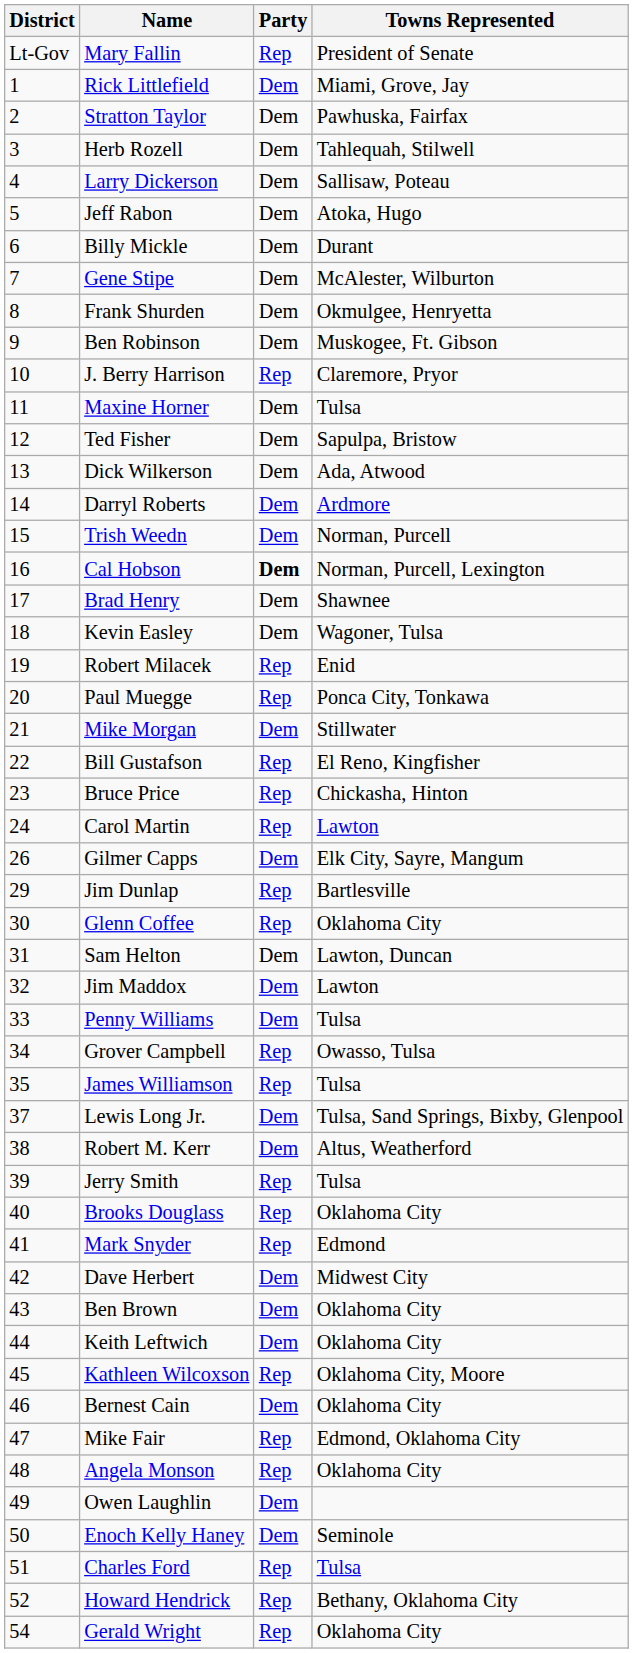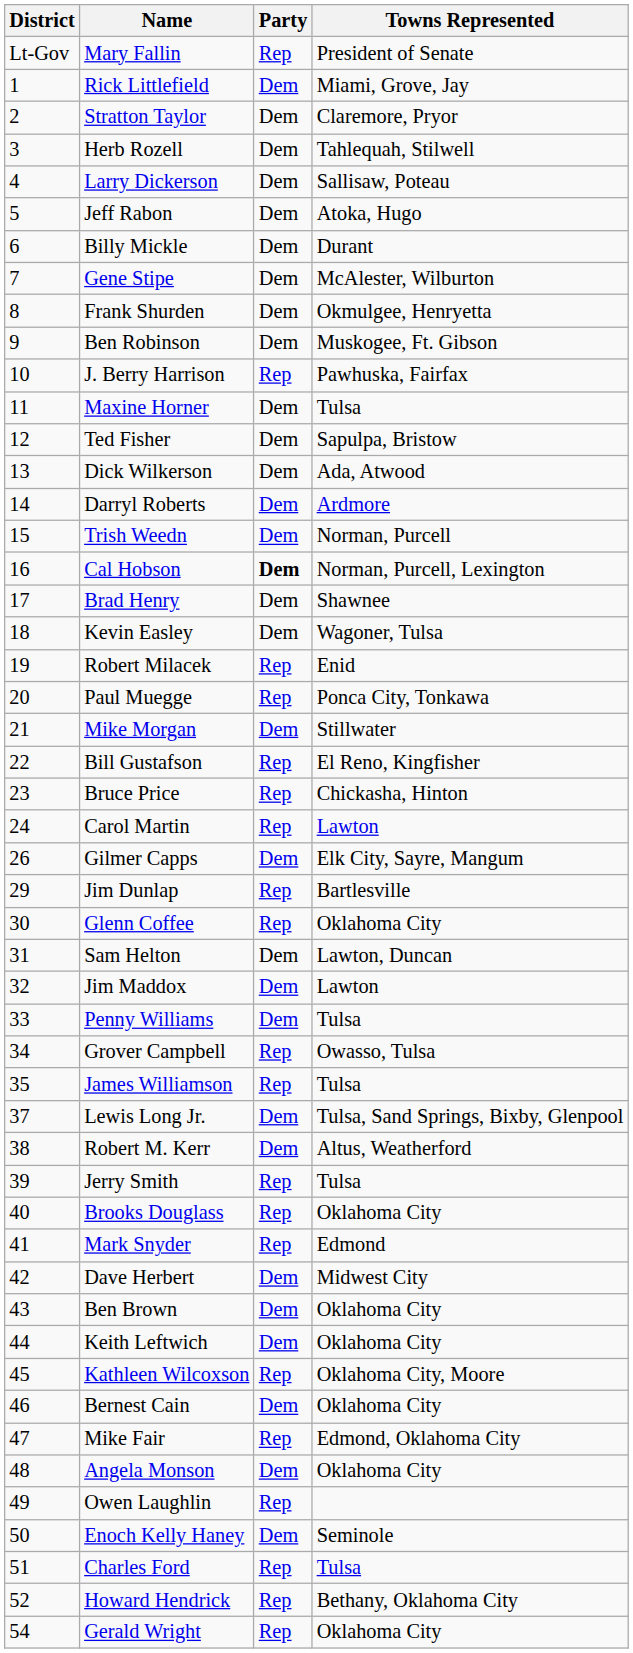Stratton Taylor | Towns Represented: Pawhuska, Fairfax -> Claremore, Pryor
J. Berry Harrison | Towns Represented: Claremore, Pryor -> Pawhuska, Fairfax
Angela Monson | Party: Rep -> Dem
Owen Laughlin | Party: Dem -> Rep
